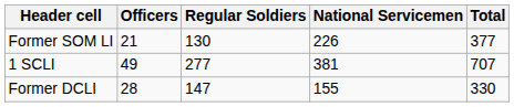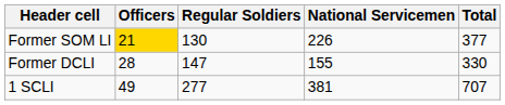Former SOM LI | Officers: no background -> gold background
rows swapped: Former DCLI <-> 1 SCLI
